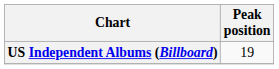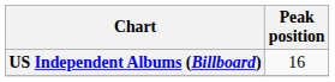US Independent Albums (Billboard) | Peak position: 19 -> 16
